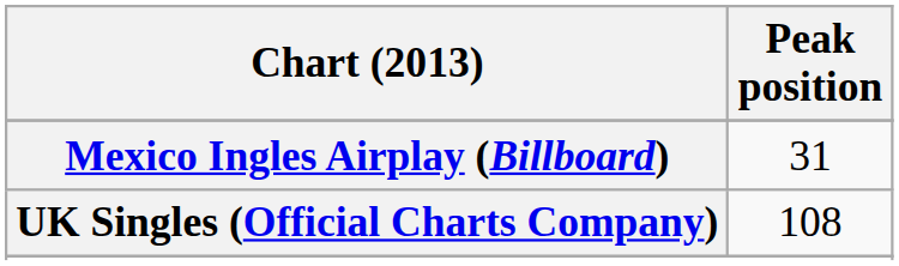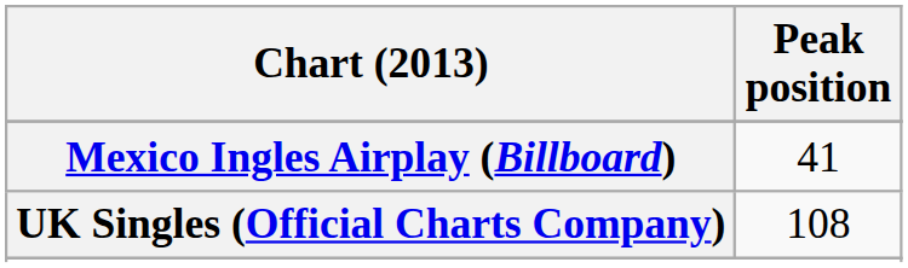Mexico Ingles Airplay (Billboard) | Peak position: 31 -> 41
